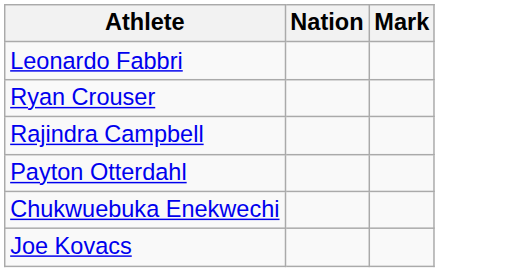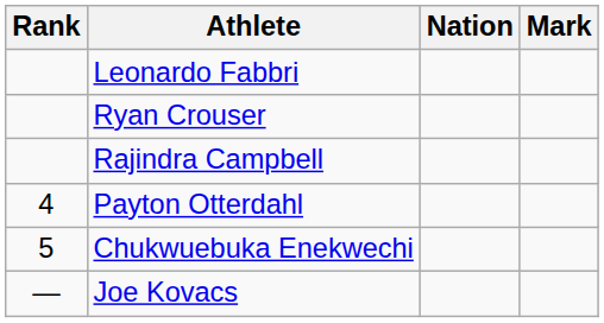+ column: Rank | 4 | 5 | —
